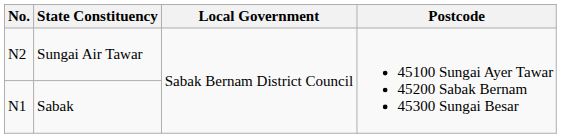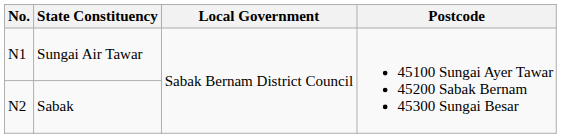Sungai Air Tawar | No.: N2 -> N1
Sabak | No.: N1 -> N2
